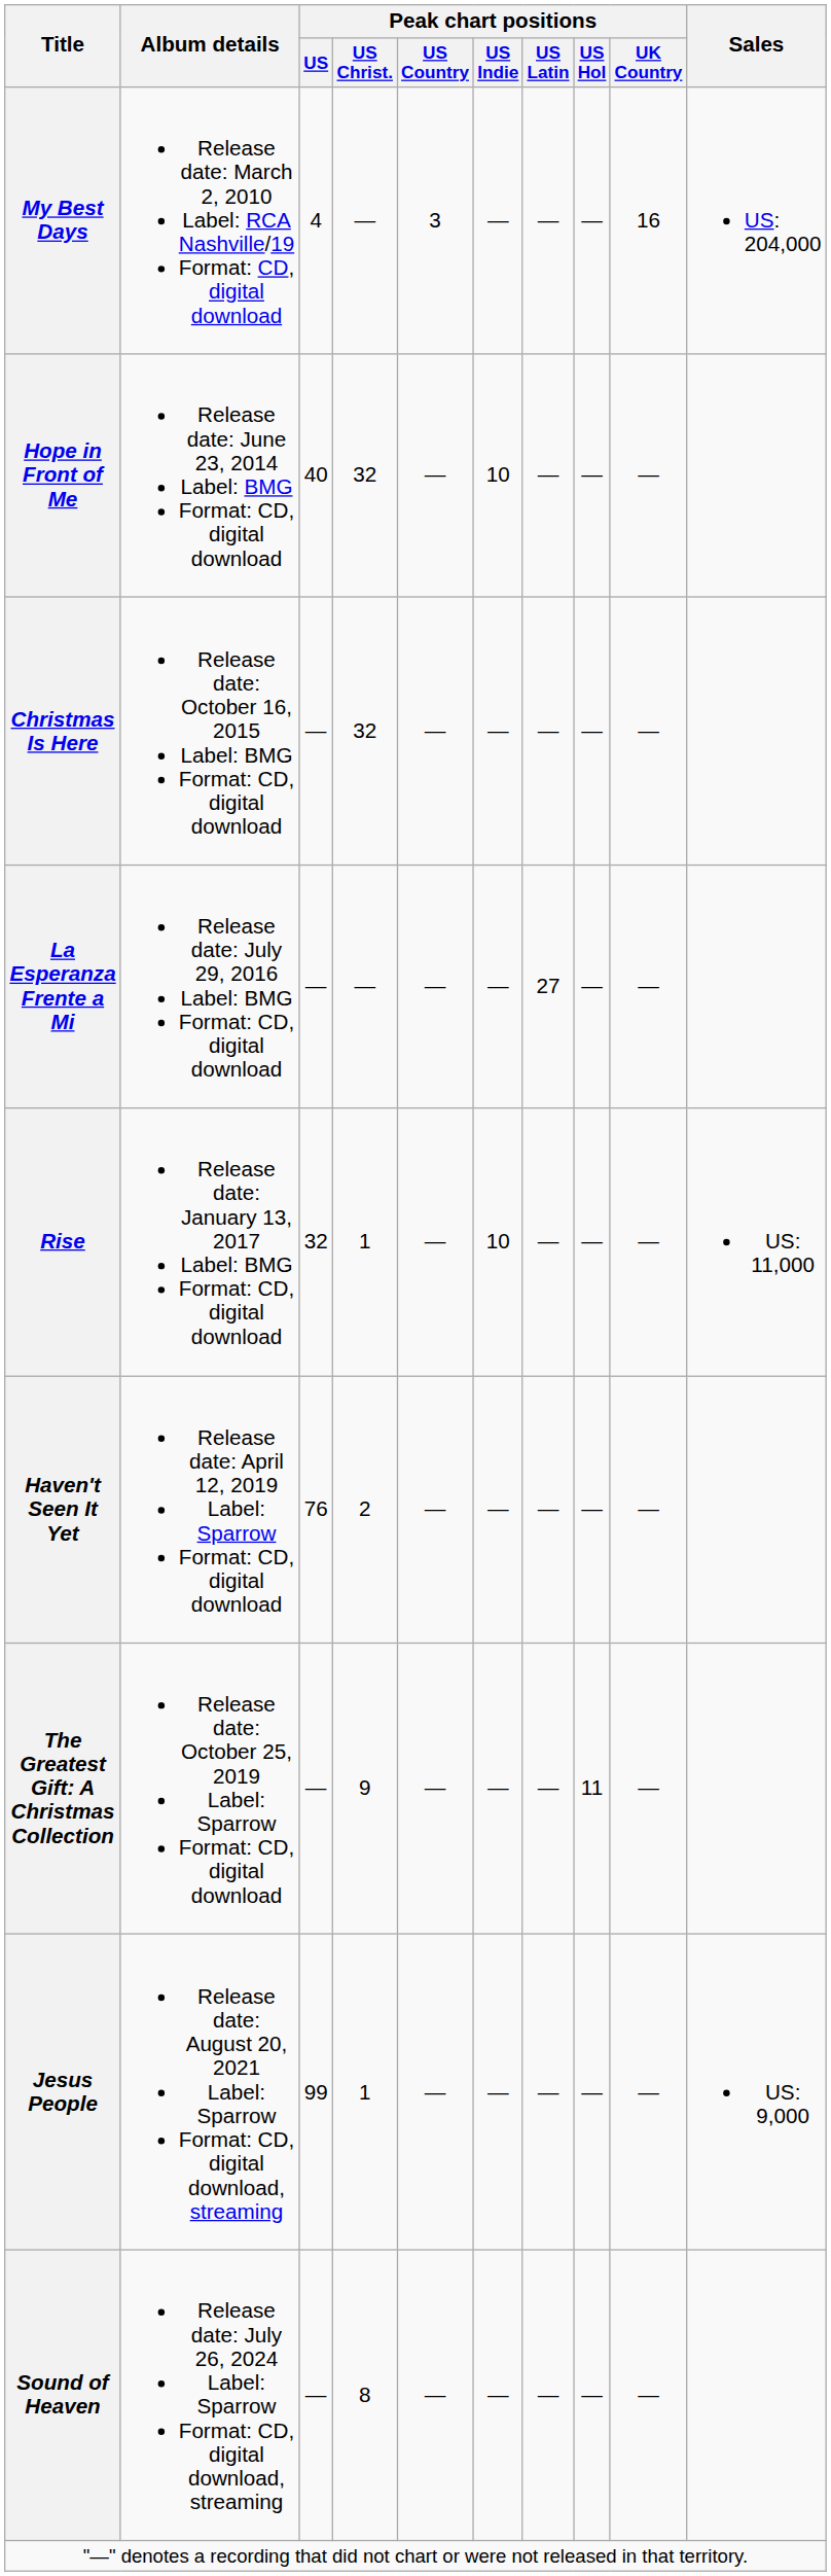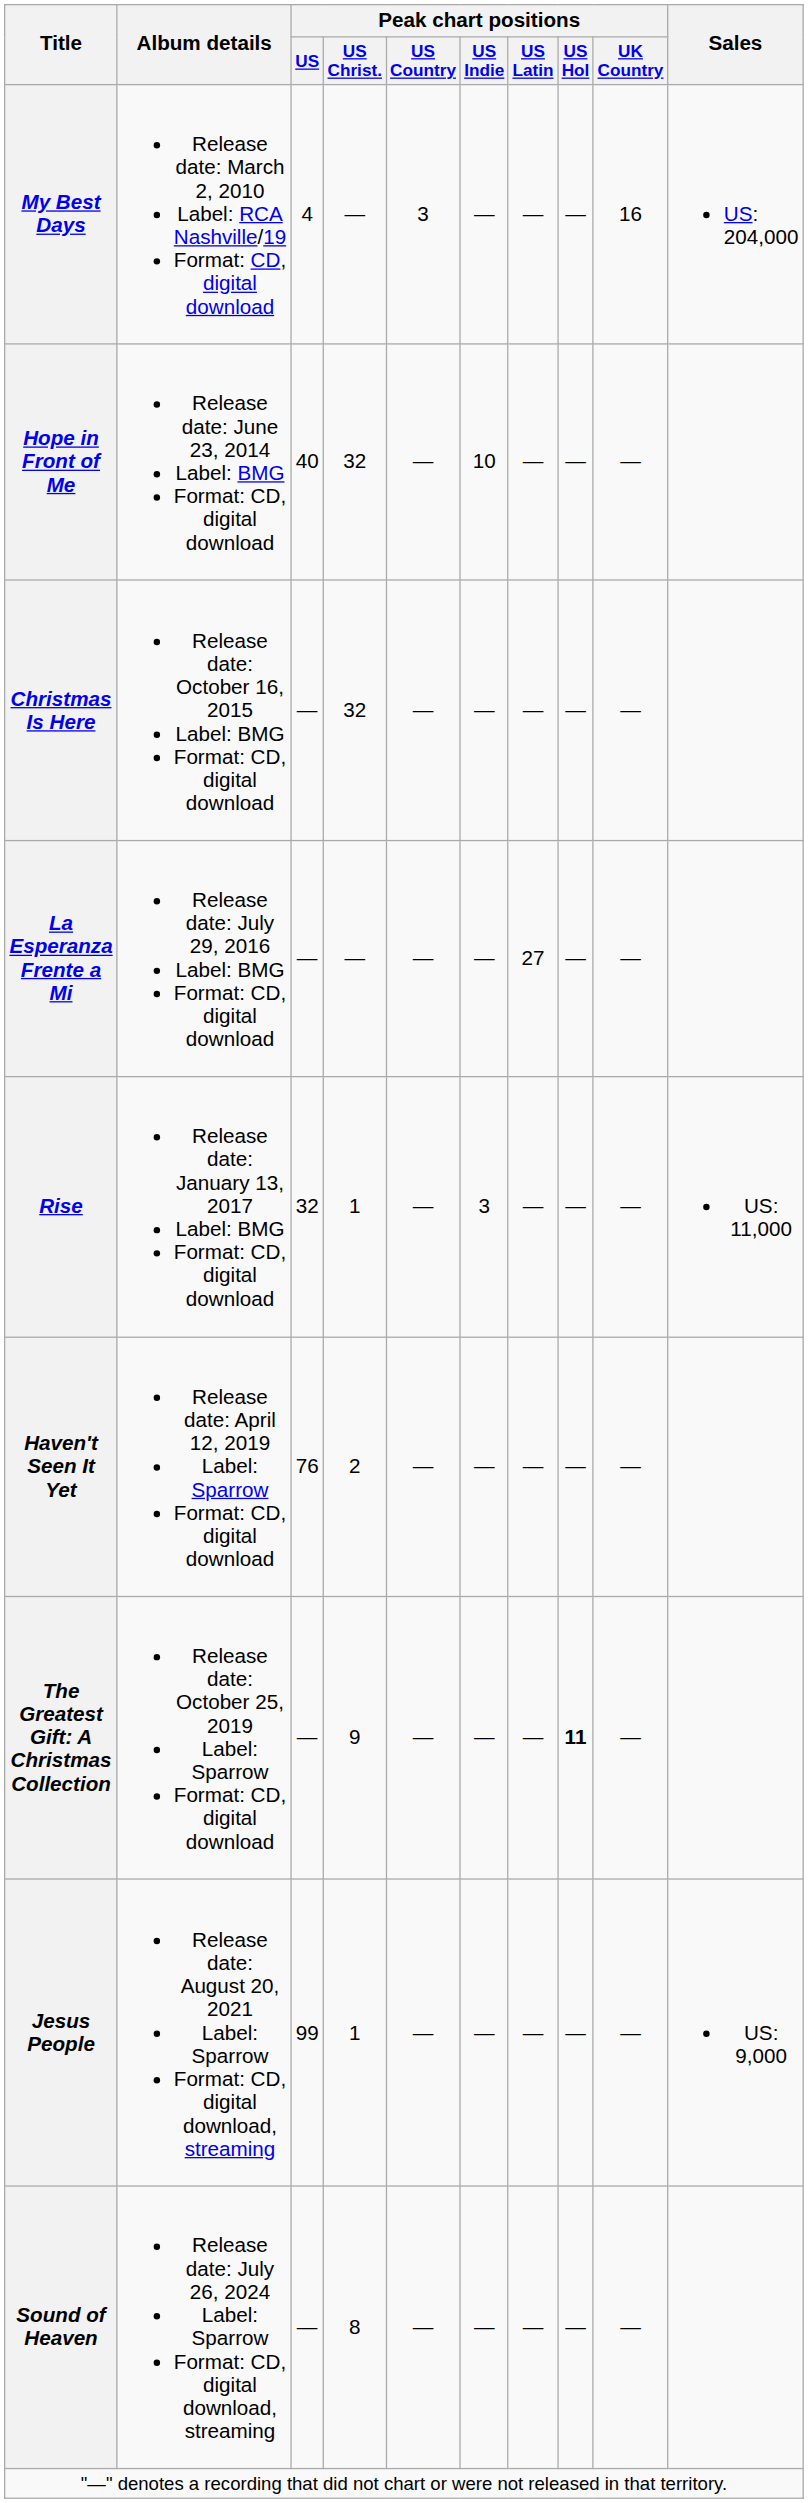Rise | Peak chart positions / US Indie: 10 -> 3
The Greatest Gift: A Christmas Collection | Peak chart positions / US Hol: normal -> bold
